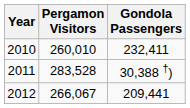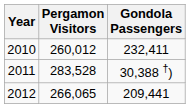2010 | Pergamon Visitors: 260,010 -> 260,012
2012 | Pergamon Visitors: 266,067 -> 266,065
